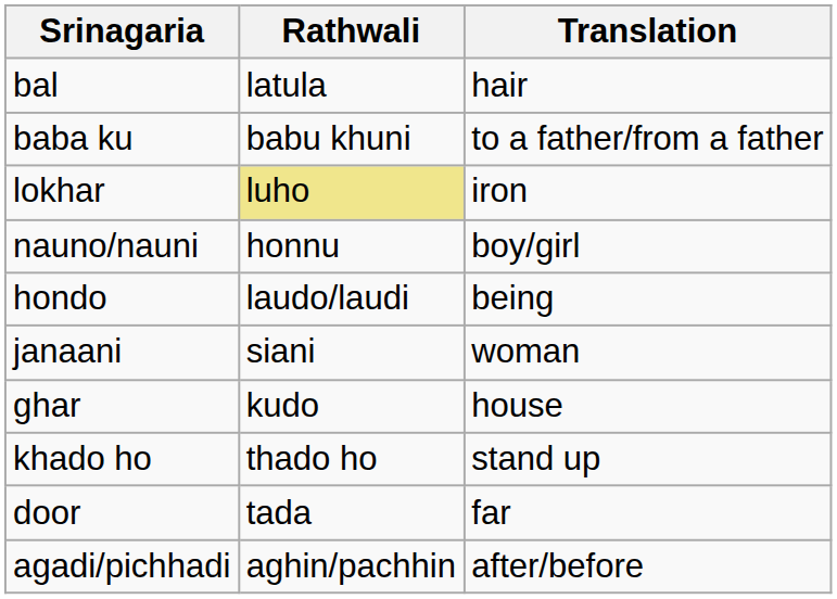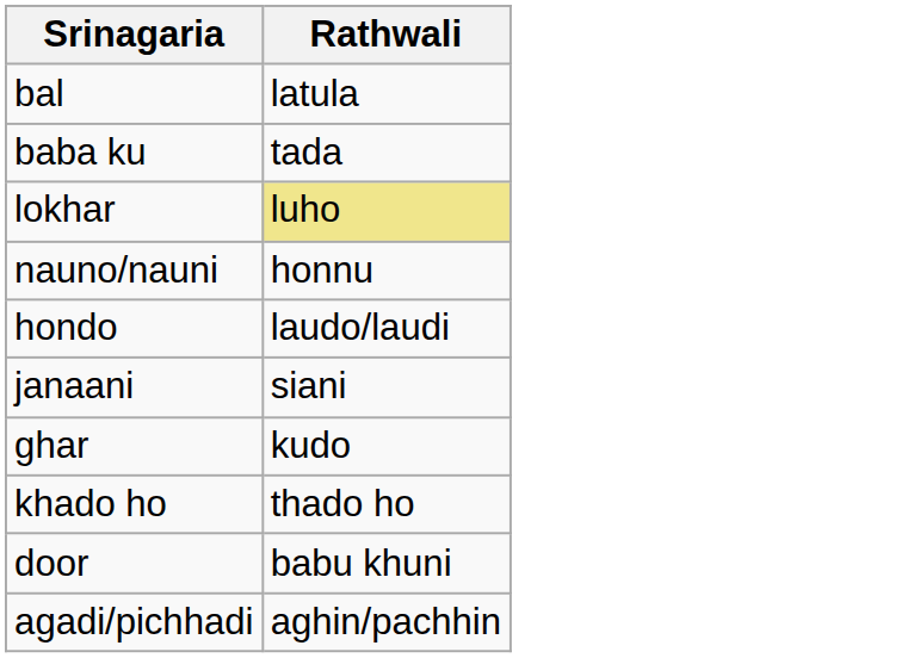- column: Translation | hair | to a father/from a father | iron | boy/girl | being | woman | house | stand up | far | after/before
baba ku | Rathwali: babu khuni -> tada
door | Rathwali: tada -> babu khuni
